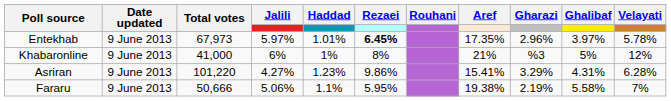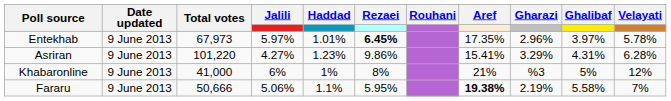rows swapped: Khabaronline <-> Asriran
Fararu | Aref: normal -> bold
